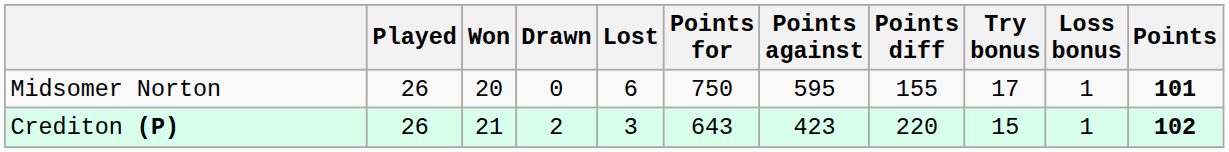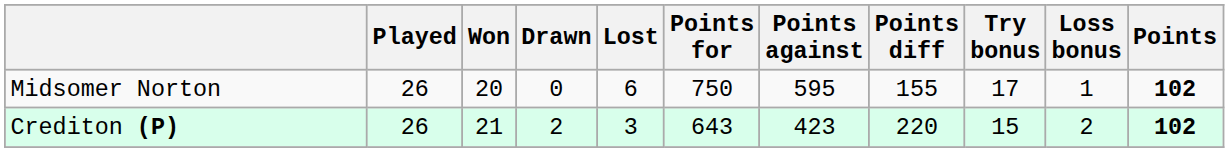Midsomer Norton | Points: 101 -> 102
Crediton (P) | Loss bonus: 1 -> 2
